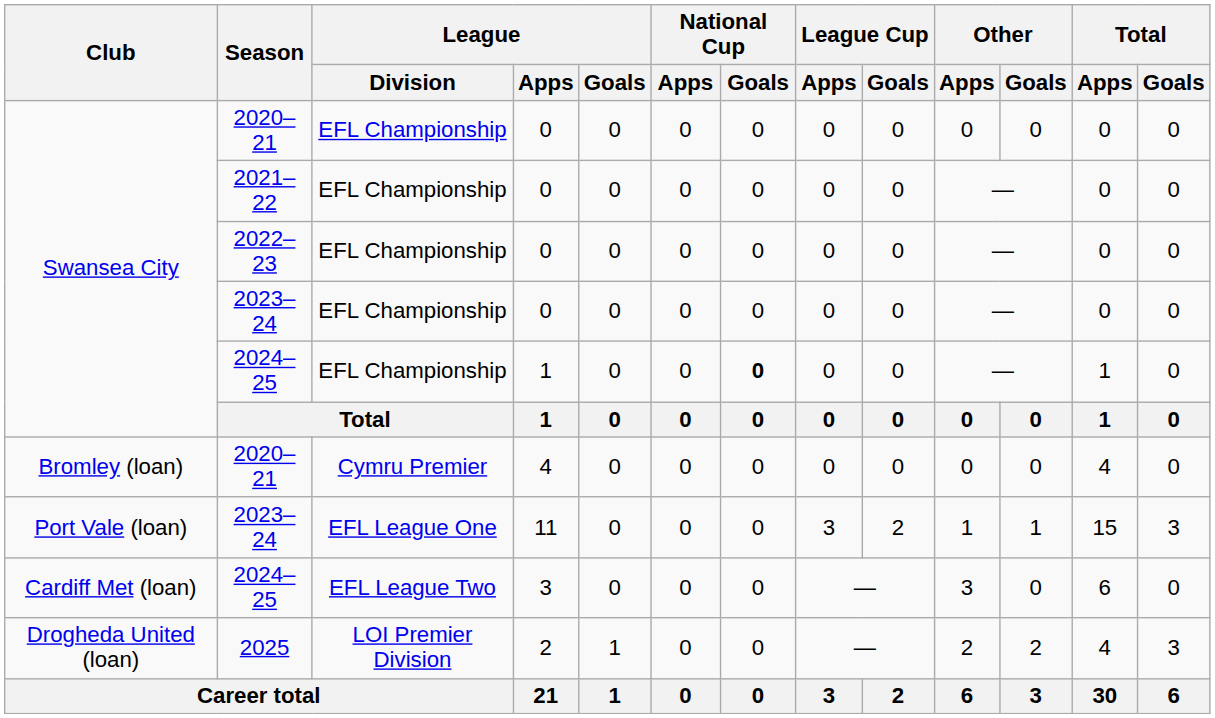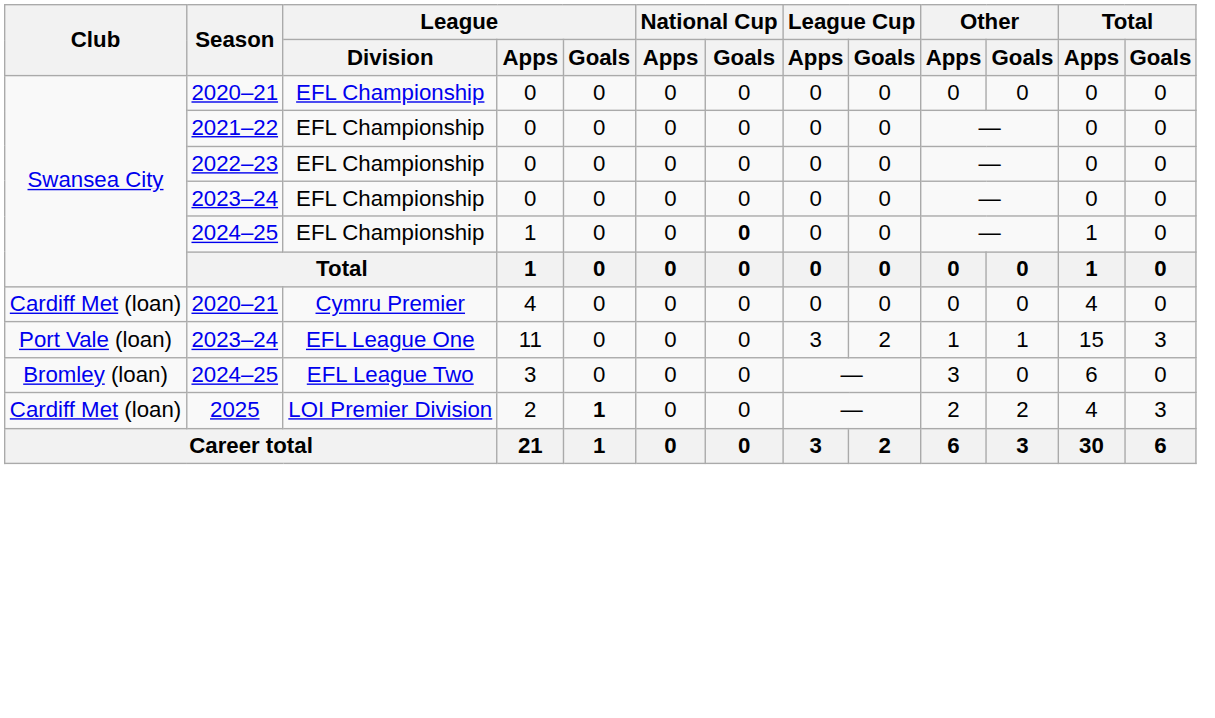2020–21 / 4 | Club: Bromley (loan) -> Cardiff Met (loan)
2024–25 / 3 | Club: Cardiff Met (loan) -> Bromley (loan)
2025 | Club: Drogheda United (loan) -> Cardiff Met (loan)
2025 | League / Goals: normal -> bold
